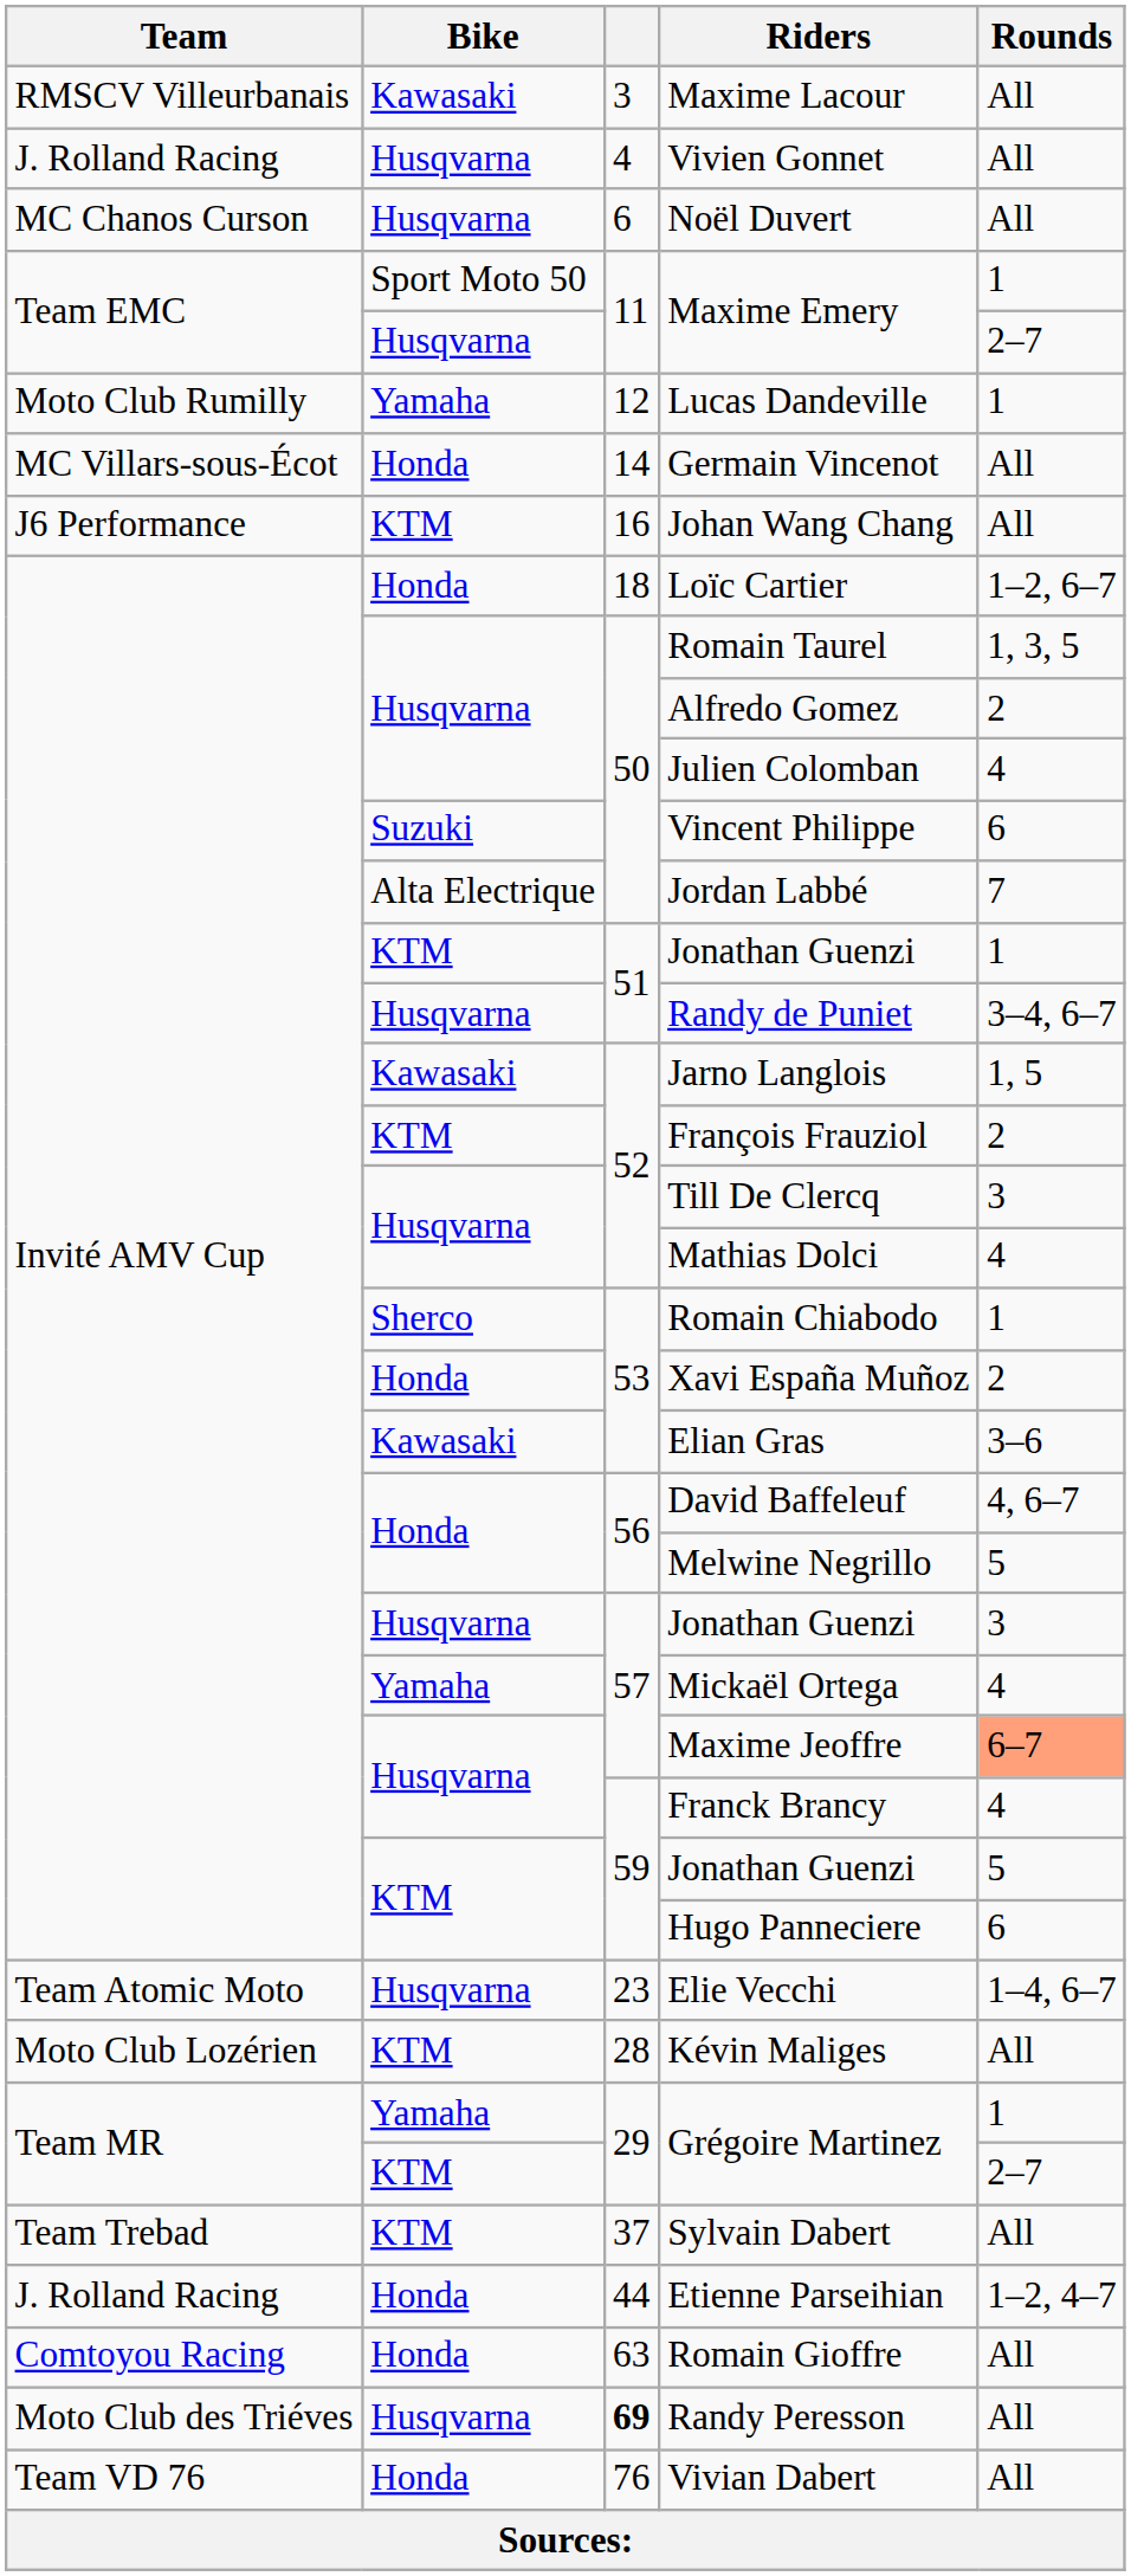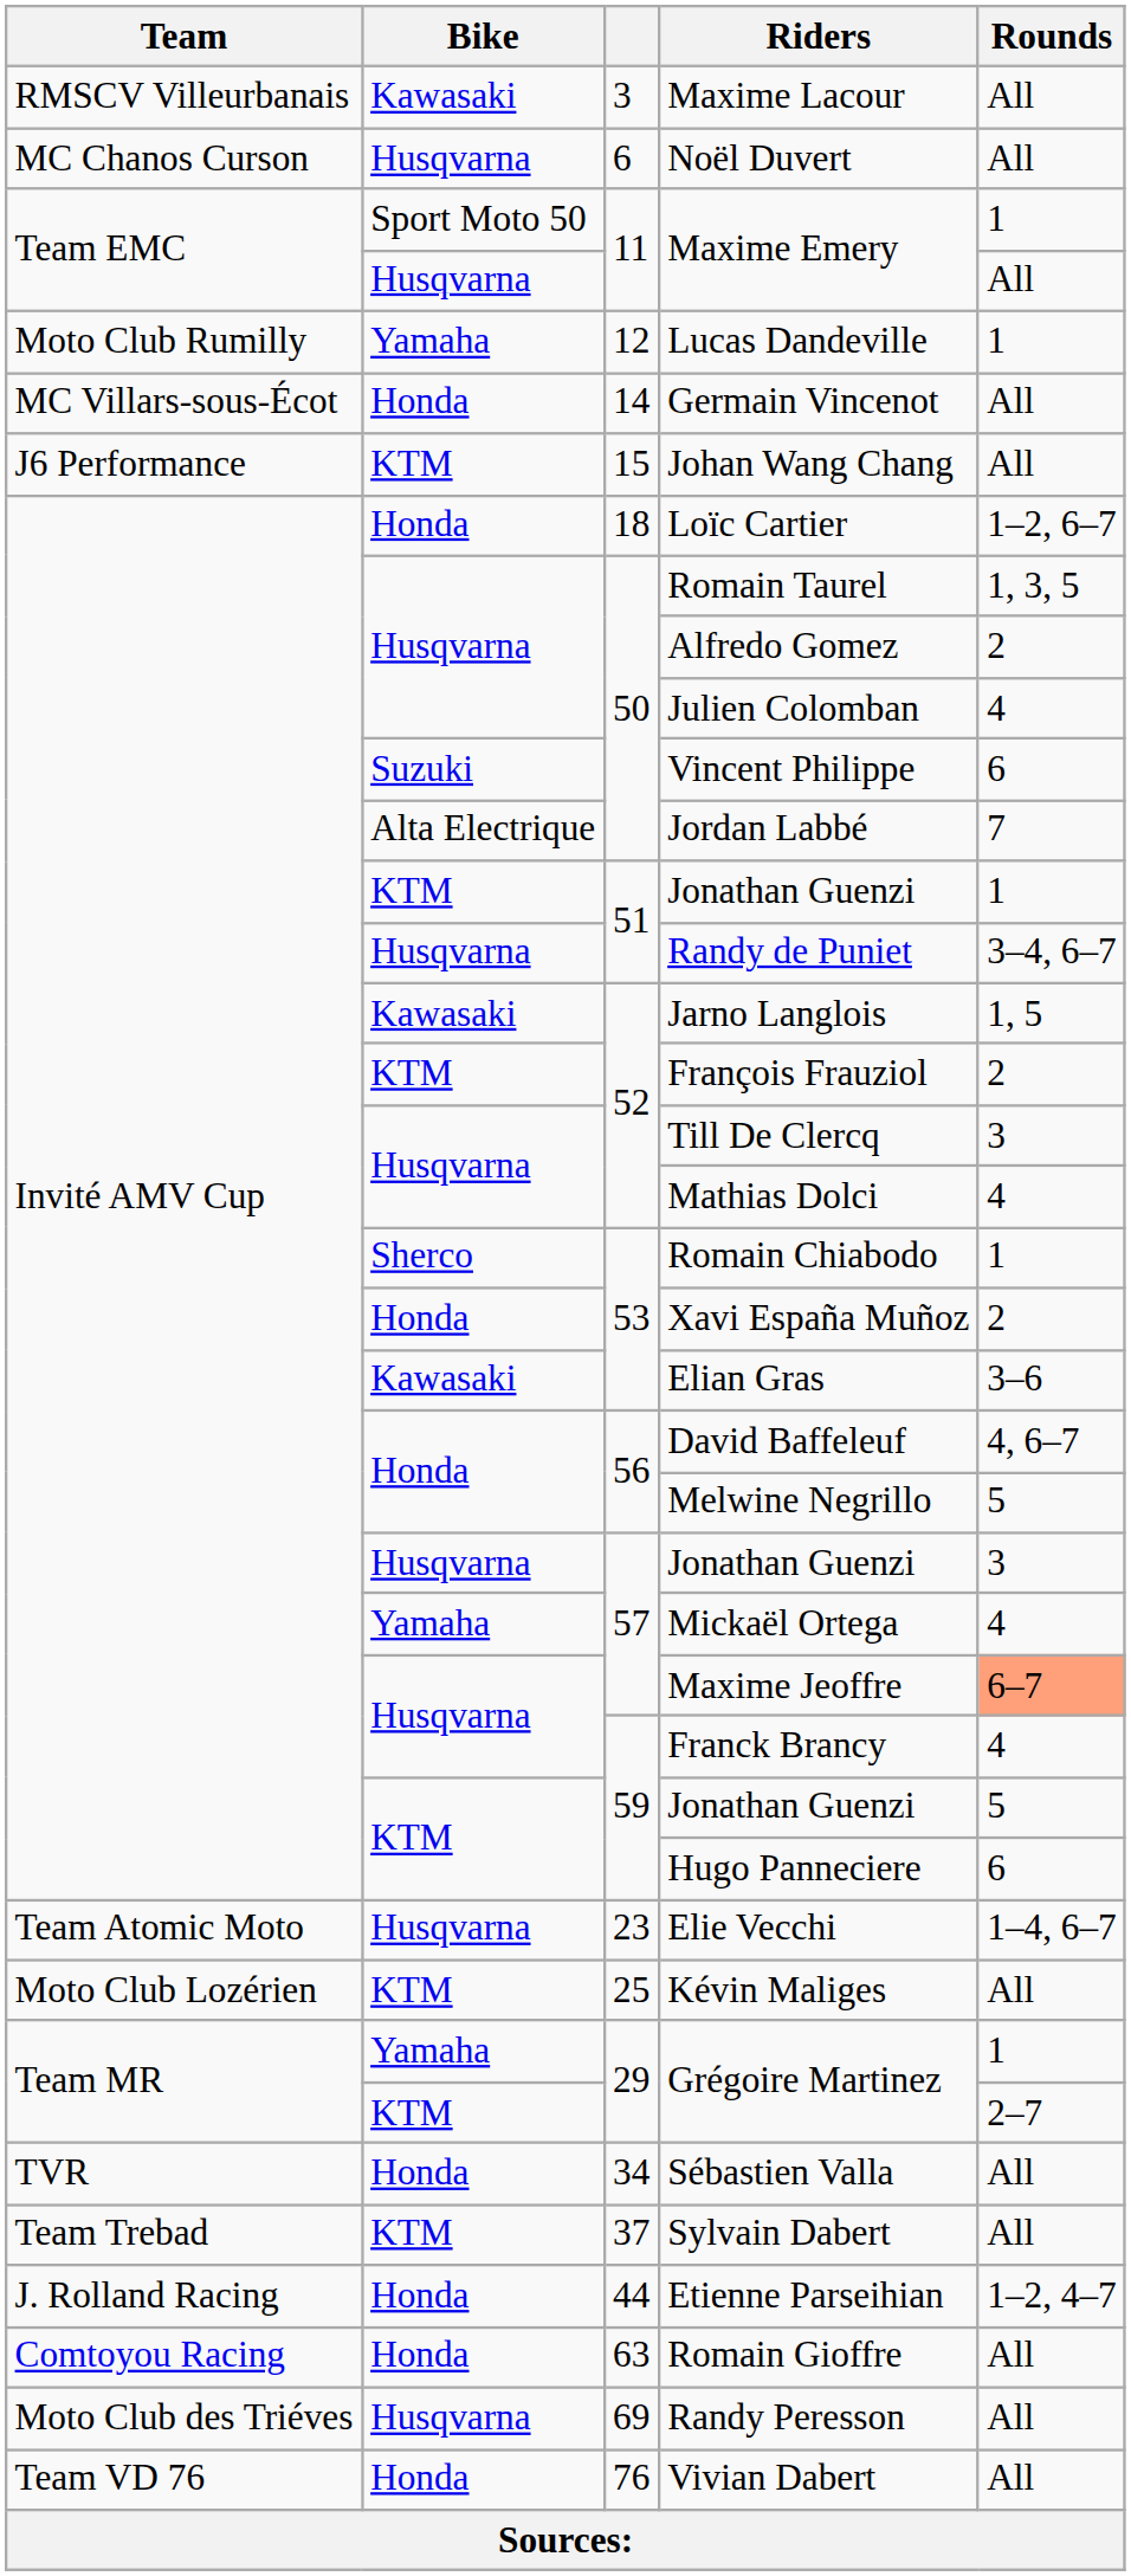- row: J. Rolland Racing | Husqvarna | 4 | Vivien Gonnet | All
Husqvarna / Maxime Emery | Rounds: 2–7 -> All
Johan Wang Chang | column 3: 16 -> 15
Kévin Maliges | column 3: 28 -> 25
+ row: TVR | Honda | 34 | Sébastien Valla | All
Randy Peresson | column 3: bold -> normal
